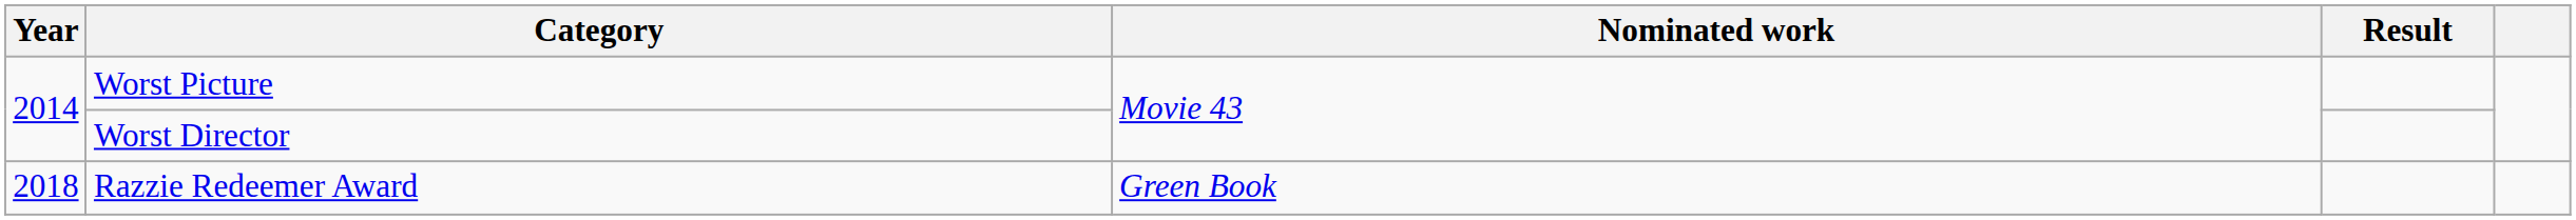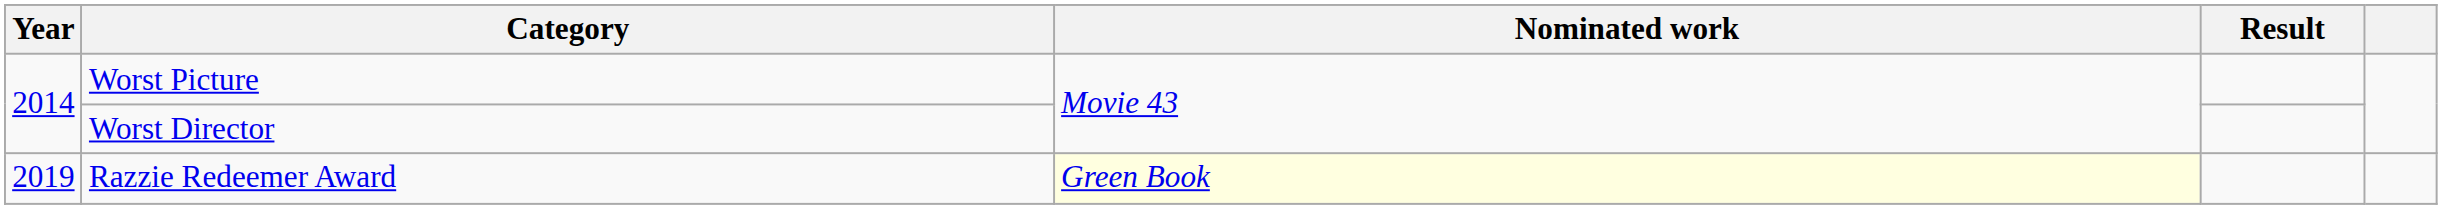Razzie Redeemer Award | Year: 2018 -> 2019
Razzie Redeemer Award | Nominated work: no background -> lightyellow background
